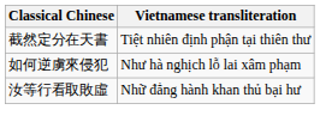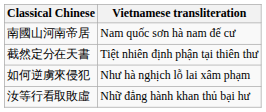+ row: 南國山河南帝居 | Nam quốc sơn hà nam đế cư
